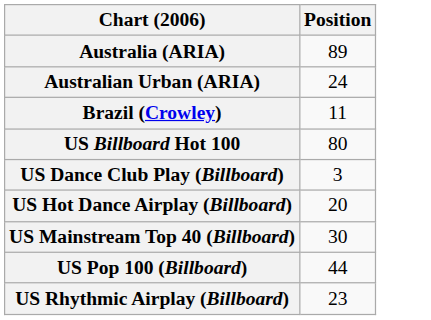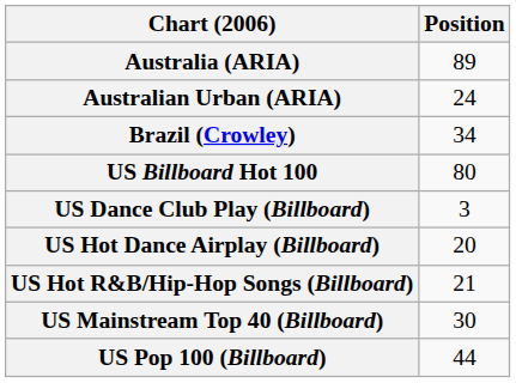Brazil (Crowley) | Position: 11 -> 34
+ row: US Hot R&B/Hip-Hop Songs (Billboard) | 21
- row: US Rhythmic Airplay (Billboard) | 23
